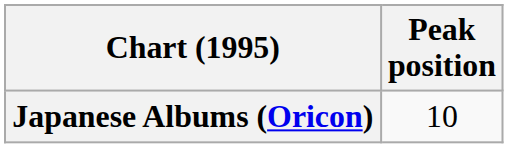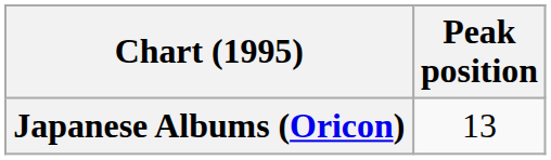Japanese Albums (Oricon) | Peak position: 10 -> 13
